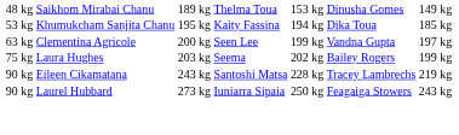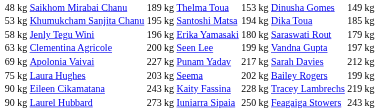Khumukcham Sanjita Chanu | column 4: Kaity Fassina -> Santoshi Matsa
+ row: 58 kg | Jenly Tegu Wini | 196 kg | Erika Yamasaki | 180 kg | Saraswati Rout | 179 kg
+ row: 69 kg | Apolonia Vaivai | 227 kg | Punam Yadav | 217 kg | Sarah Davies | 212 kg
Eileen Cikamatana | column 4: Santoshi Matsa -> Kaity Fassina
